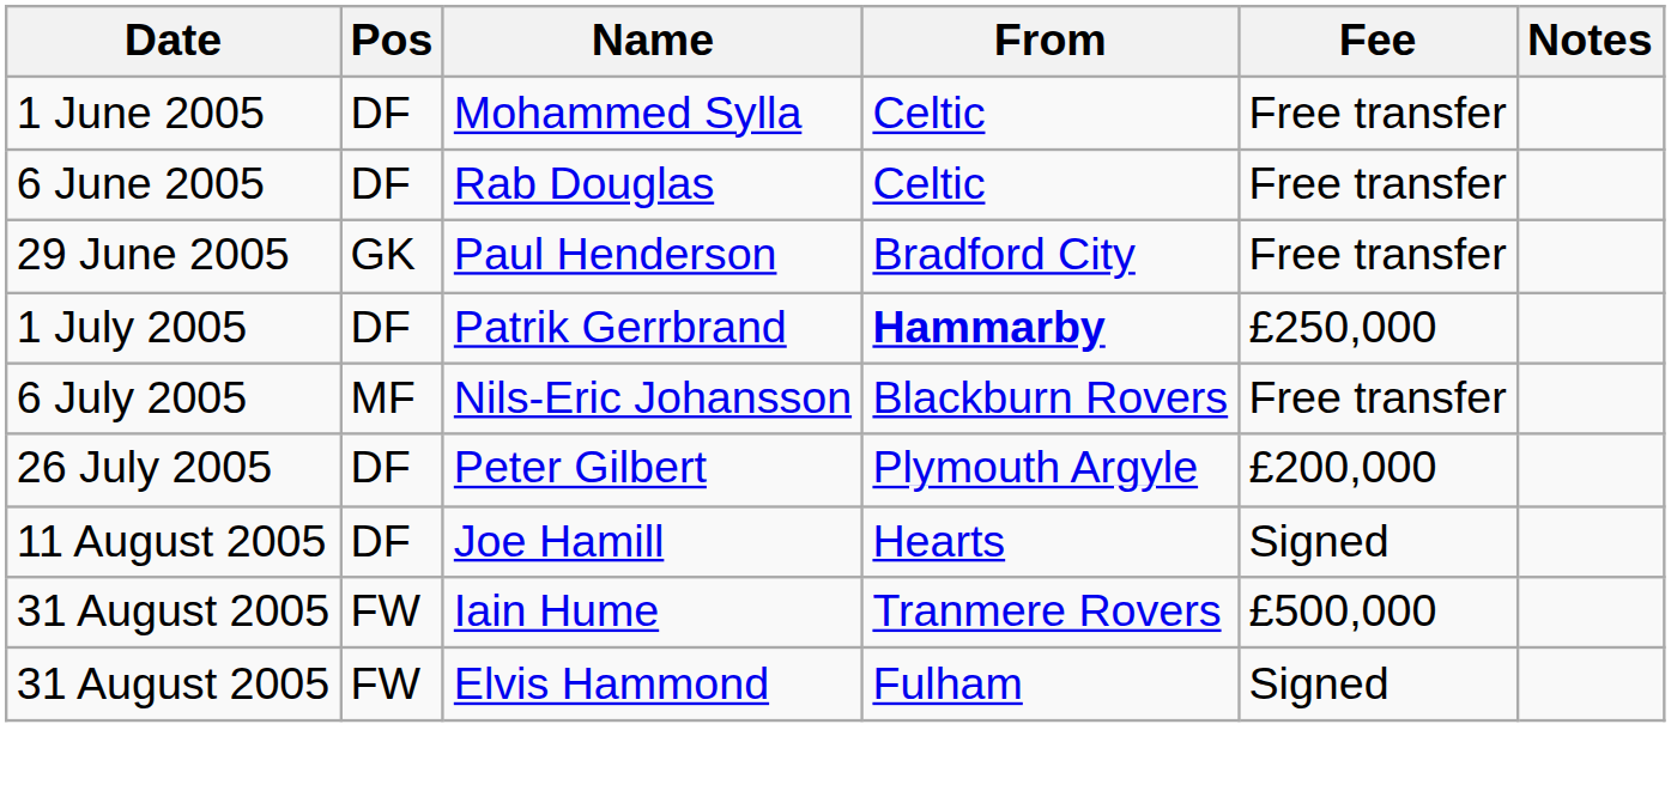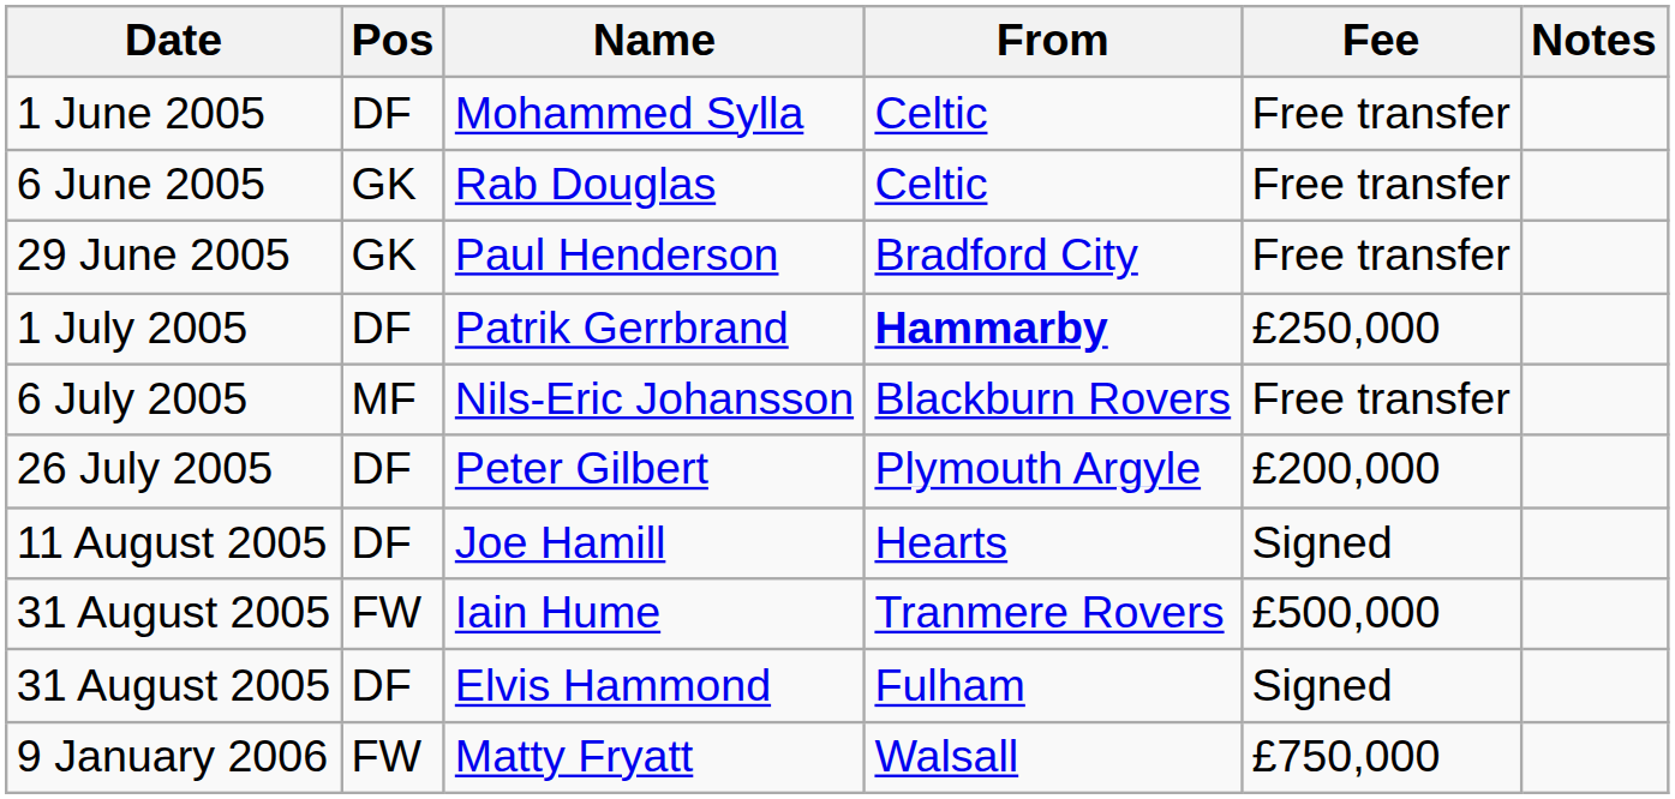Rab Douglas | Pos: DF -> GK
Elvis Hammond | Pos: FW -> DF
+ row: 9 January 2006 | FW | Matty Fryatt | Walsall | £750,000
